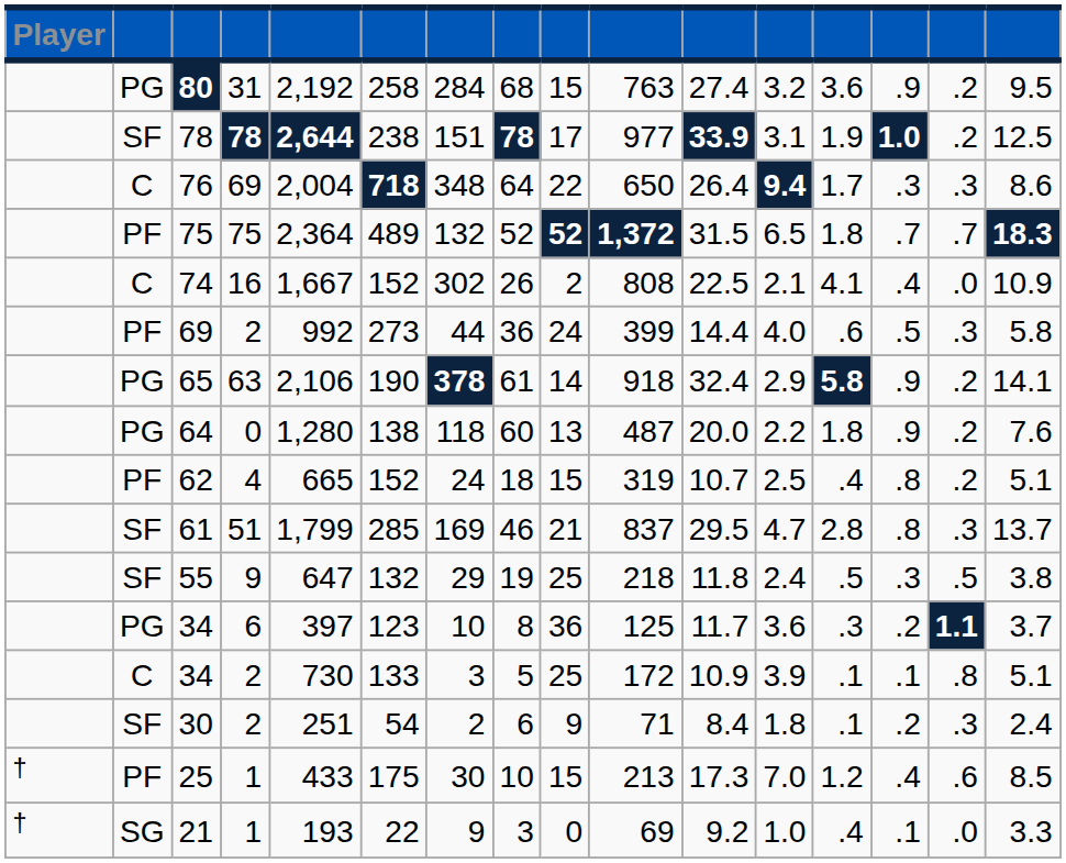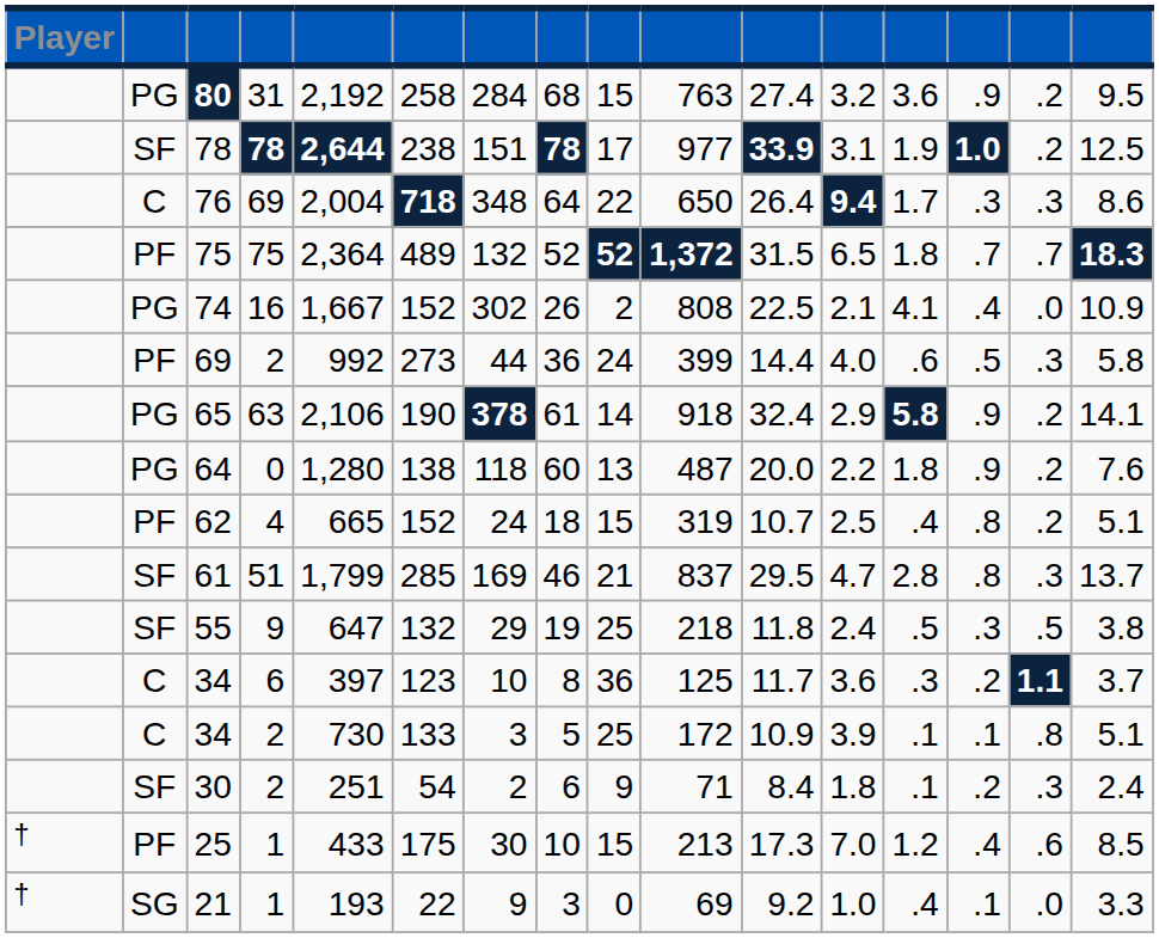74 | column 2: C -> PG
34 / 6 | column 2: PG -> C
